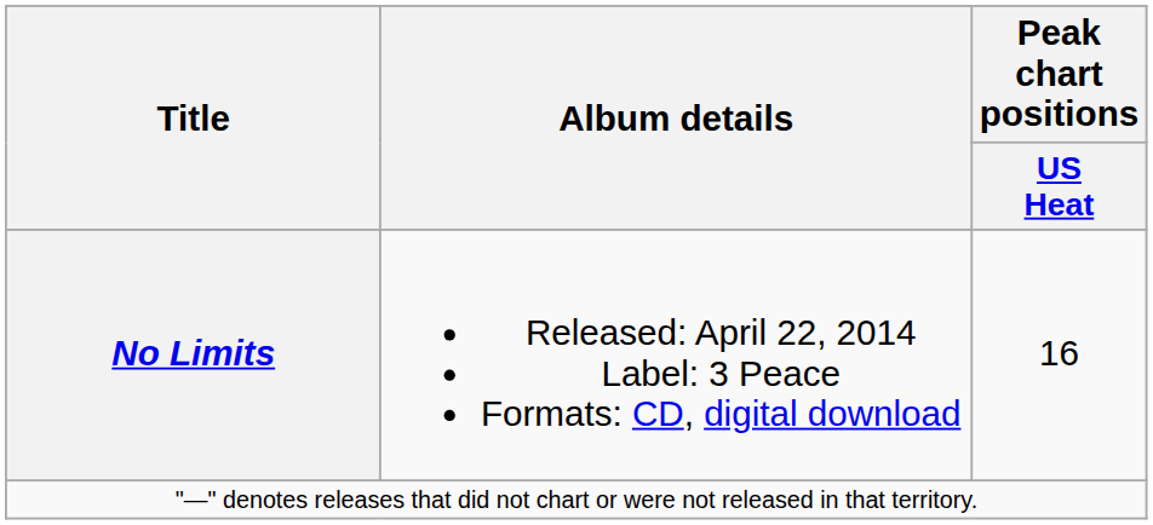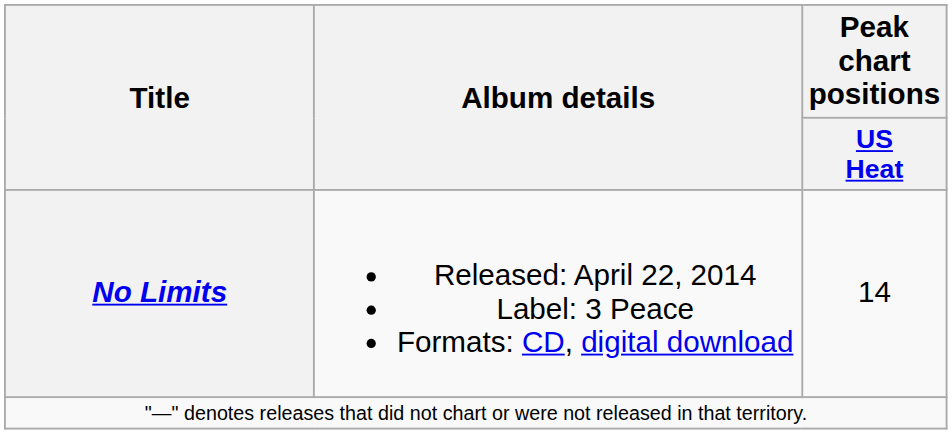No Limits | Peak chart positions / US Heat: 16 -> 14
